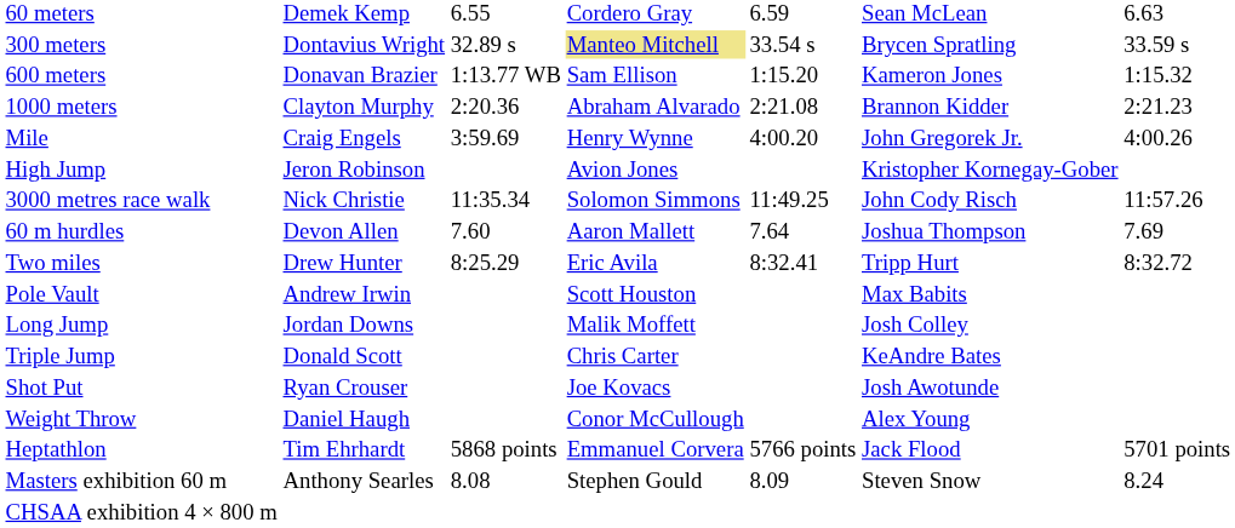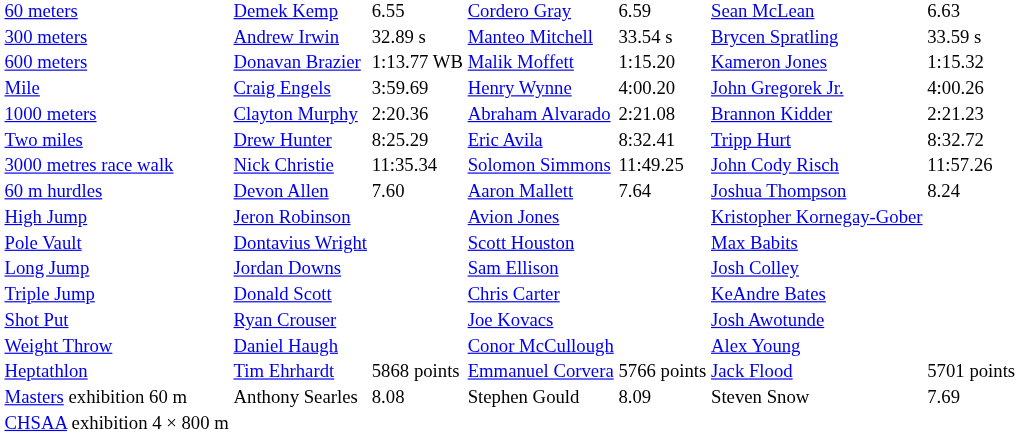300 meters | column 2: Dontavius Wright -> Andrew Irwin
300 meters | column 4: khaki background -> no background
600 meters | column 4: Sam Ellison -> Malik Moffett
rows swapped: 1000 meters <-> Mile
rows swapped: Two miles <-> High Jump
60 m hurdles | column 7: 7.69 -> 8.24
Pole Vault | column 2: Andrew Irwin -> Dontavius Wright
Long Jump | column 4: Malik Moffett -> Sam Ellison
Masters exhibition 60 m | column 7: 8.24 -> 7.69
